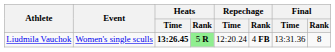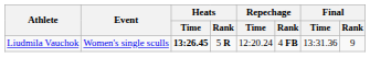Liudmila Vauchok | Heats / Rank: lightgreen background -> no background
Liudmila Vauchok | Final / Rank: 8 -> 9
